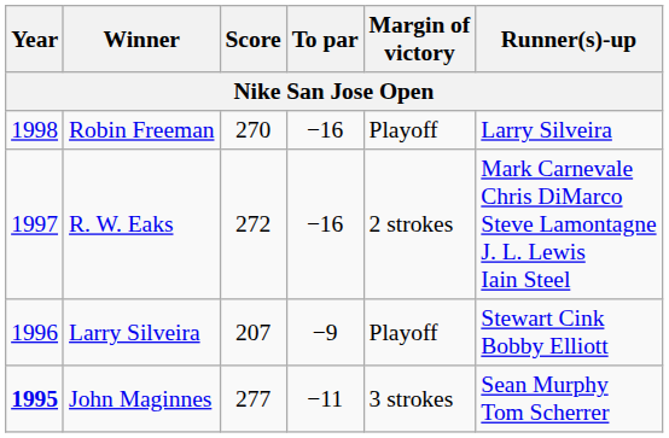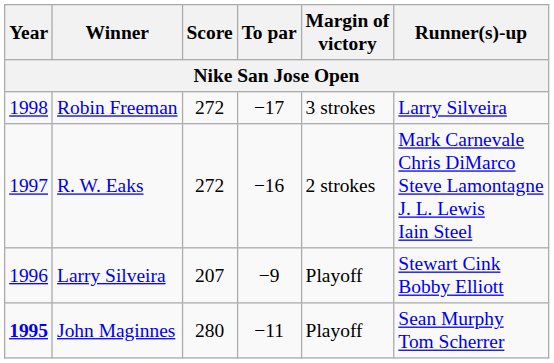Robin Freeman | Score: 270 -> 272
Robin Freeman | To par: −16 -> −17
Robin Freeman | Margin of victory: Playoff -> 3 strokes
John Maginnes | Score: 277 -> 280
John Maginnes | Margin of victory: 3 strokes -> Playoff
